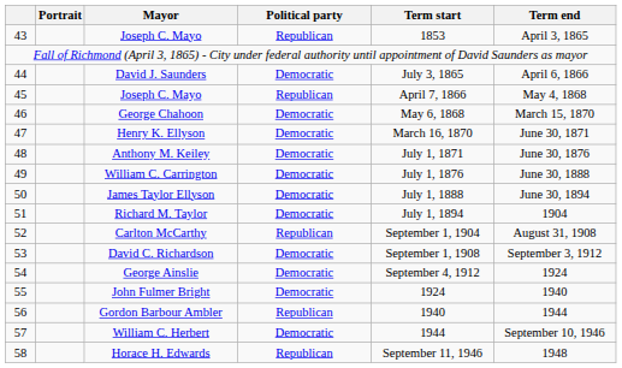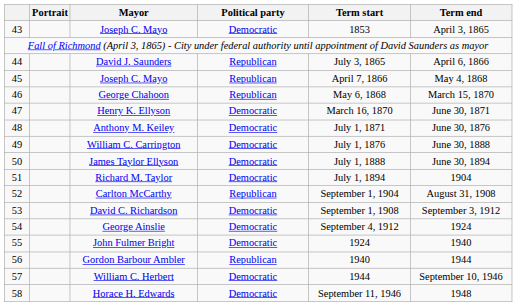43 / Joseph C. Mayo | Political party: Republican -> Democratic
David J. Saunders | Political party: Democratic -> Republican
George Chahoon | Political party: Democratic -> Republican
Horace H. Edwards | Political party: Republican -> Democratic
